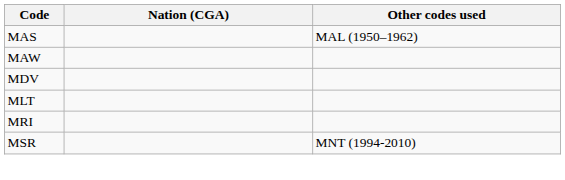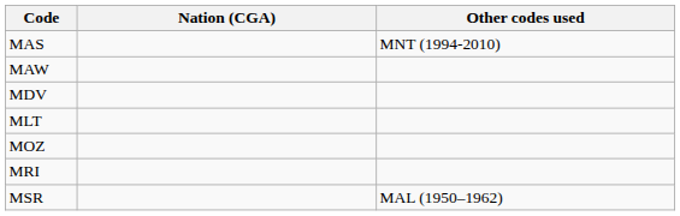MAS | Other codes used: MAL (1950–1962) -> MNT (1994-2010)
+ row: MOZ
MSR | Other codes used: MNT (1994-2010) -> MAL (1950–1962)
